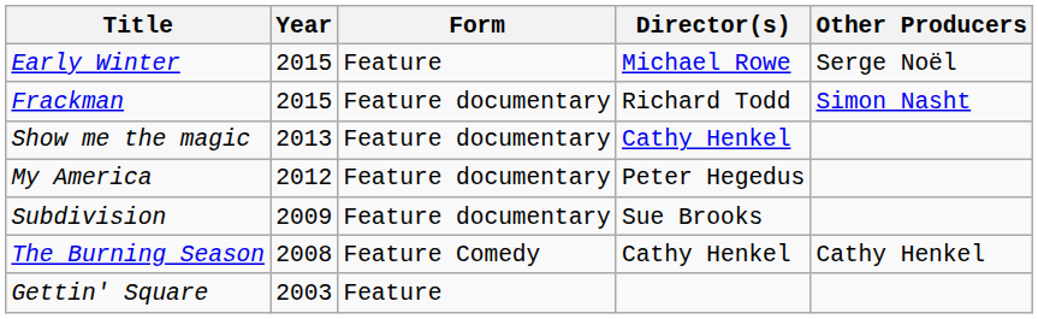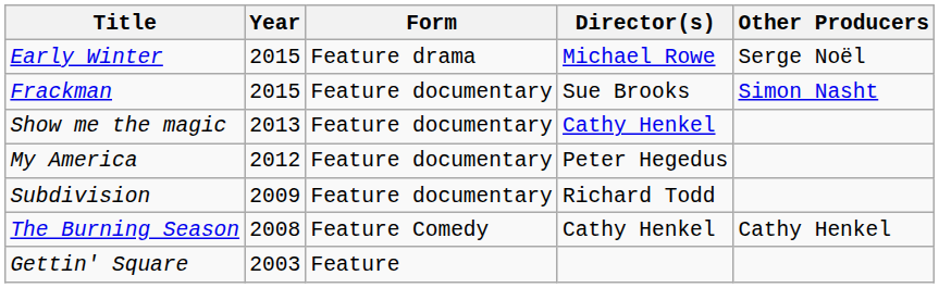Early Winter | Form: Feature -> Feature drama
Frackman | Director(s): Richard Todd -> Sue Brooks
Subdivision | Director(s): Sue Brooks -> Richard Todd
